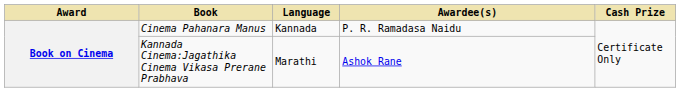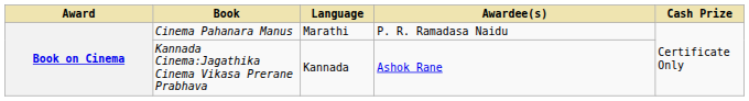Cinema Pahanara Manus | Language: Kannada -> Marathi
Kannada Cinema:Jagathika Cinema Vikasa Prerane Prabhava | Language: Marathi -> Kannada
